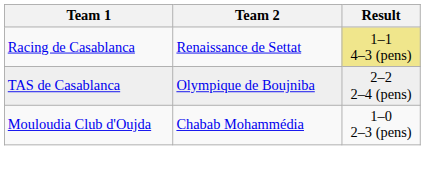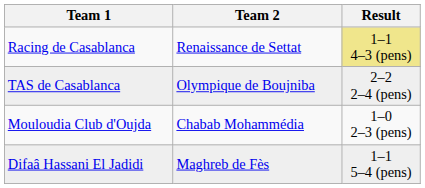+ row: Difaâ Hassani El Jadidi | Maghreb de Fès | 1–1 5–4 (pens)
